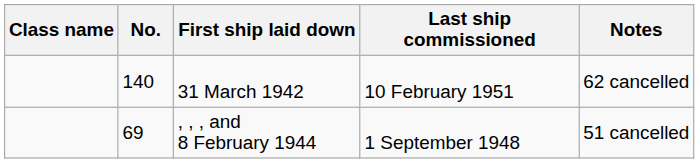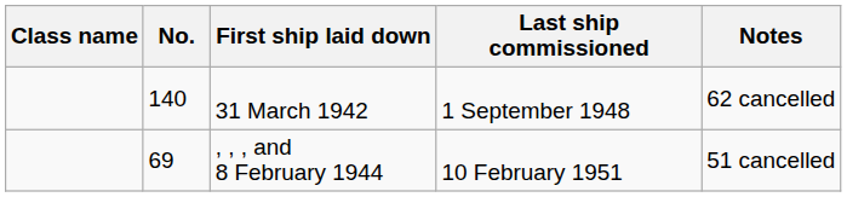31 March 1942 | Last ship commissioned: 10 February 1951 -> 1 September 1948
, , , and 8 February 1944 | Last ship commissioned: 1 September 1948 -> 10 February 1951
